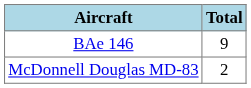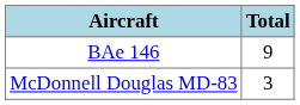McDonnell Douglas MD-83 | Total: 2 -> 3
